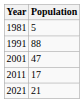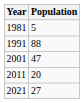2011 | Population: 17 -> 20
2021 | Population: 21 -> 27
